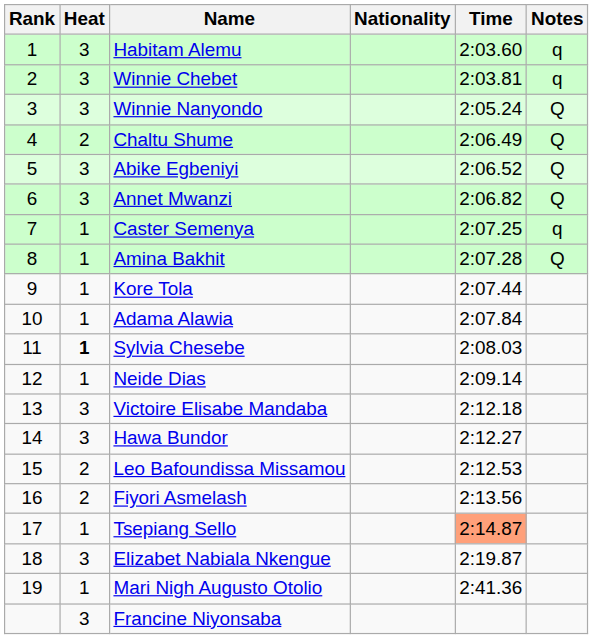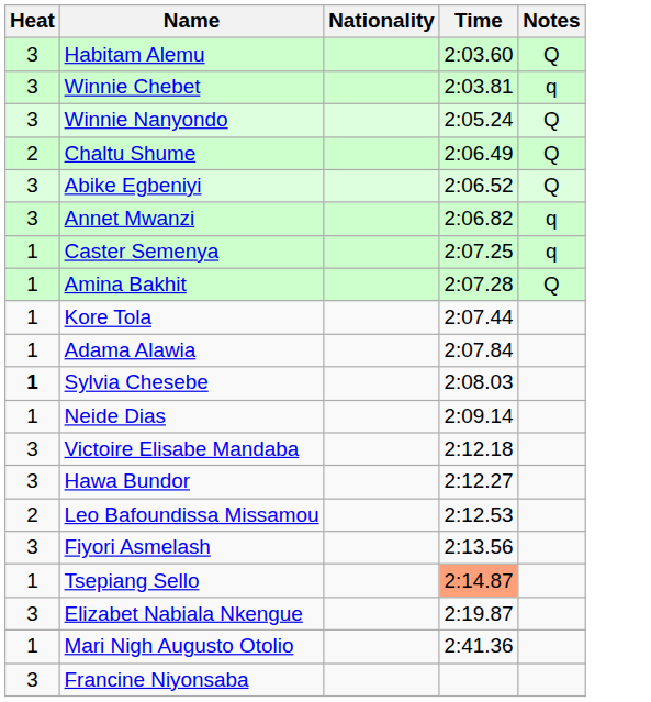- column: Rank | 1 | 2 | 3 | 4 | 5 | 6 | 7 | 8 | 9 | 10 | 11 | 12 | 13 | 14 | 15 | 16 | 17 | 18 | 19
Habitam Alemu | Notes: q -> Q
Annet Mwanzi | Notes: Q -> q
Fiyori Asmelash | Heat: 2 -> 3
